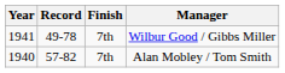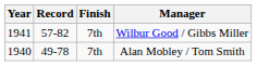Wilbur Good / Gibbs Miller | Record: 49-78 -> 57-82
Alan Mobley / Tom Smith | Record: 57-82 -> 49-78
